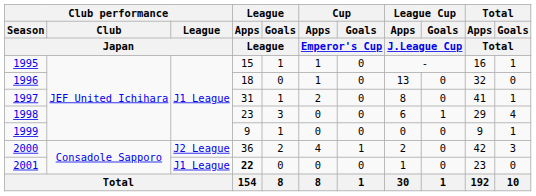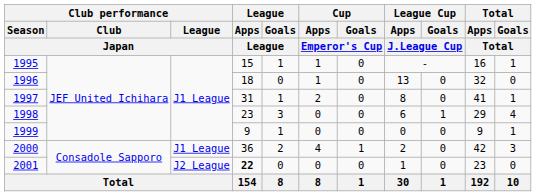2000 | Club performance / League / Japan: J2 League -> J1 League
2001 | Club performance / League / Japan: J1 League -> J2 League
